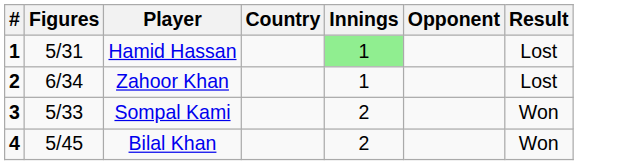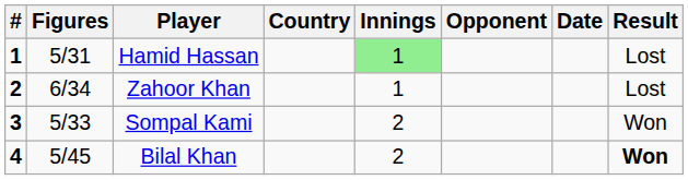+ column: Date
Bilal Khan | Result: normal -> bold
